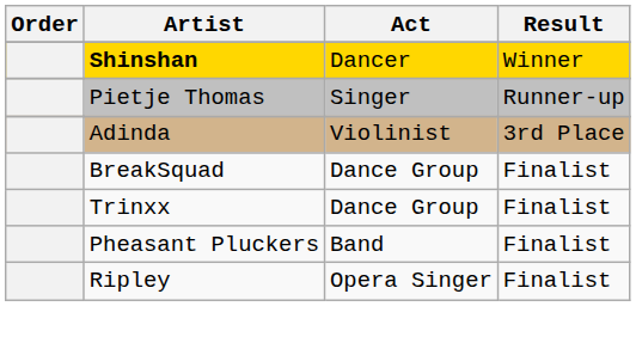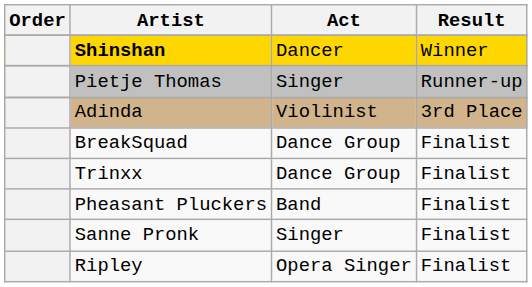+ row: Sanne Pronk | Singer | Finalist
